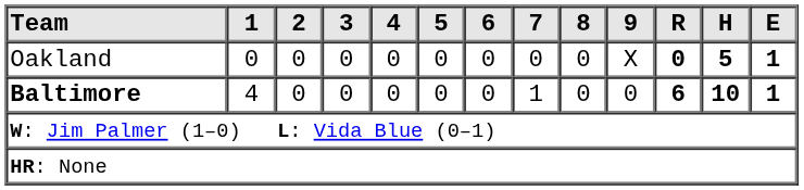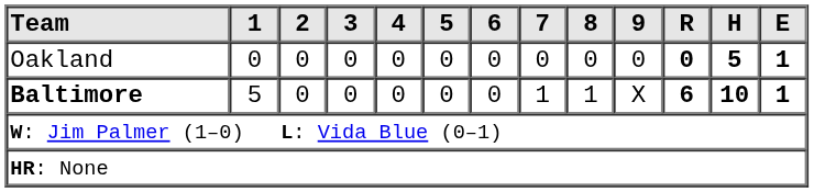Oakland | 9: X -> 0
Baltimore | 1: 4 -> 5
Baltimore | 8: 0 -> 1
Baltimore | 9: 0 -> X
